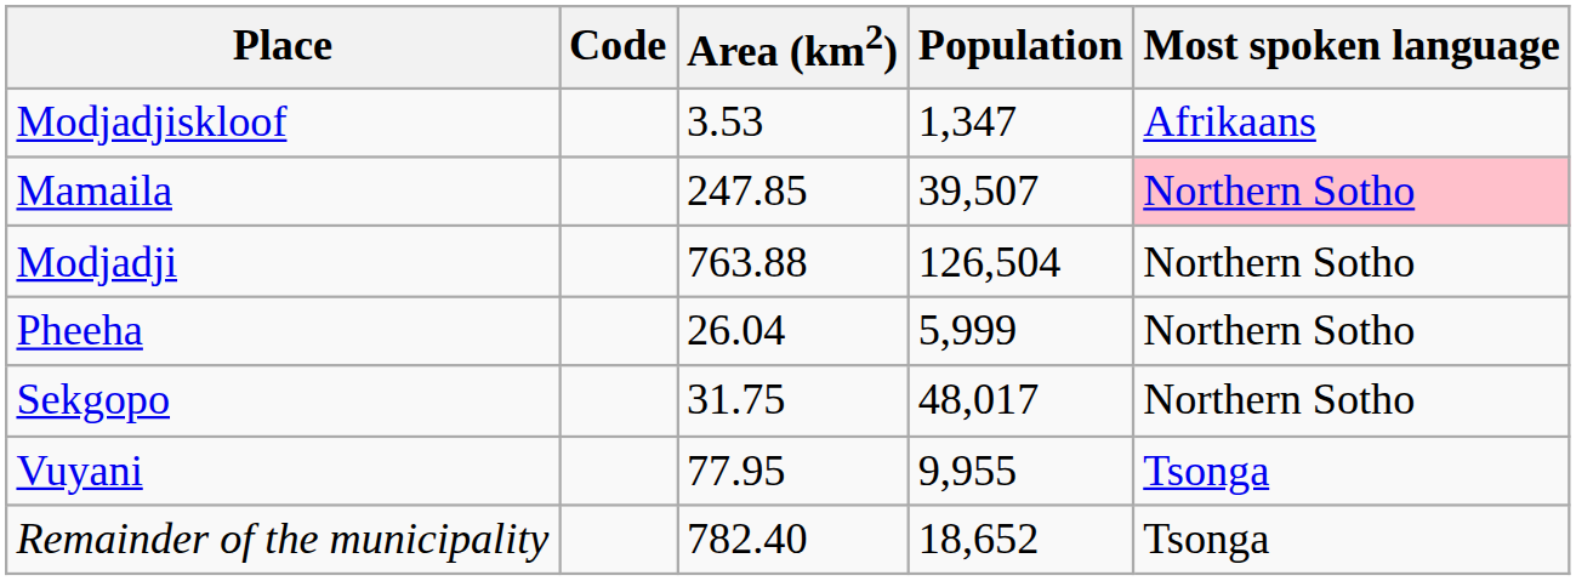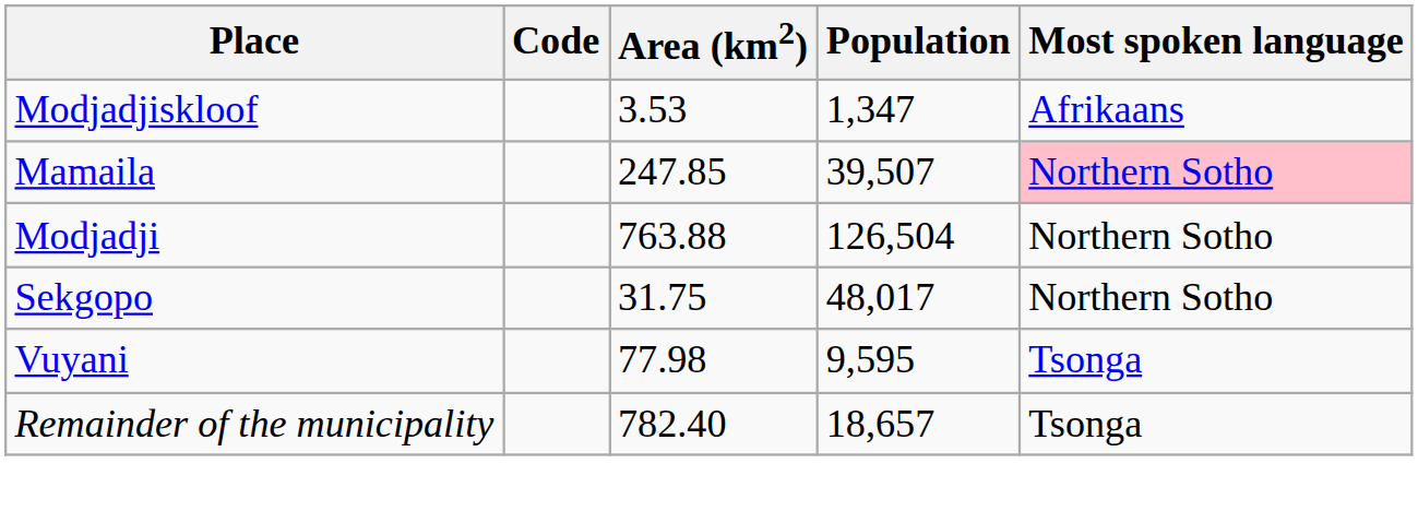- row: Pheeha | 26.04 | 5,999 | Northern Sotho
Vuyani | Area (km2): 77.95 -> 77.98
Vuyani | Population: 9,955 -> 9,595
Remainder of the municipality | Population: 18,652 -> 18,657
